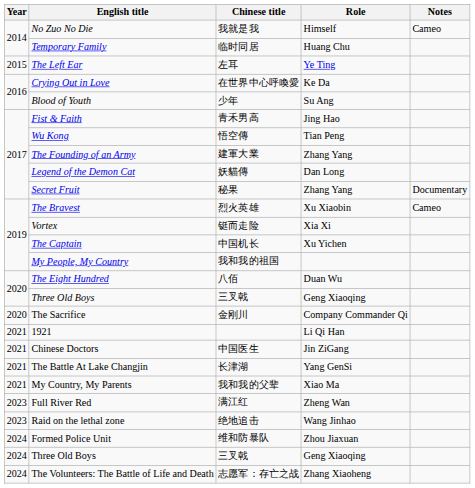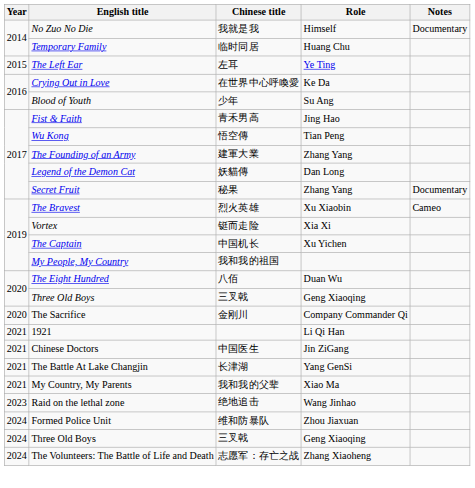No Zuo No Die | Notes: Cameo -> Documentary
- row: 2023 | Full River Red | 满江红 | Zheng Wan
